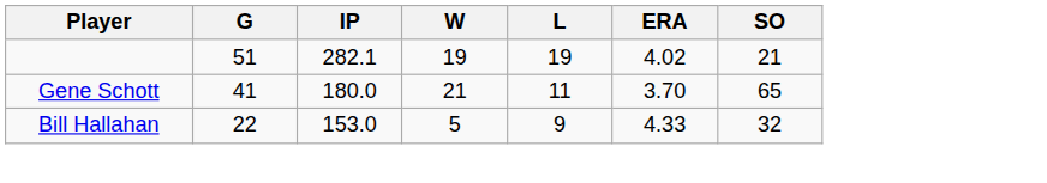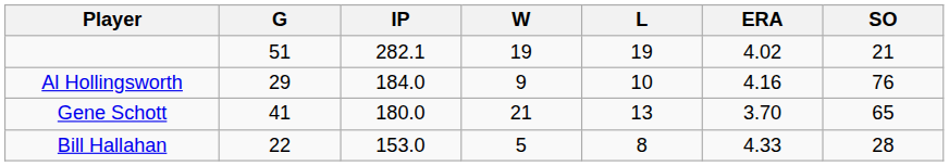+ row: Al Hollingsworth | 29 | 184.0 | 9 | 10 | 4.16 | 76
Gene Schott | L: 11 -> 13
Bill Hallahan | L: 9 -> 8
Bill Hallahan | SO: 32 -> 28
